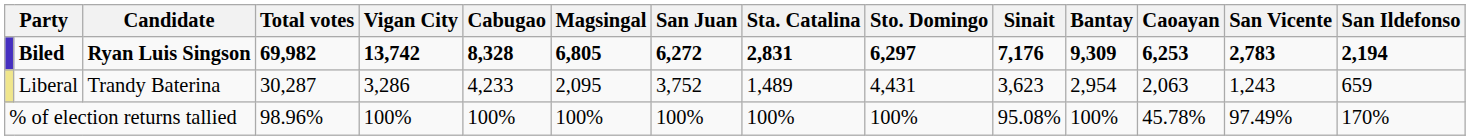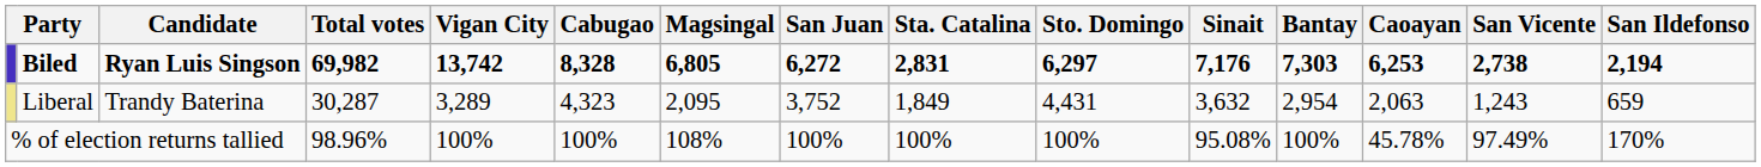Biled | Bantay: 9,309 -> 7,303
Biled | San Vicente: 2,783 -> 2,738
Liberal | Vigan City: 3,286 -> 3,289
Liberal | Cabugao: 4,233 -> 4,323
Liberal | Sta. Catalina: 1,489 -> 1,849
Liberal | Sinait: 3,623 -> 3,632
% of election returns tallied | Magsingal: 100% -> 108%
